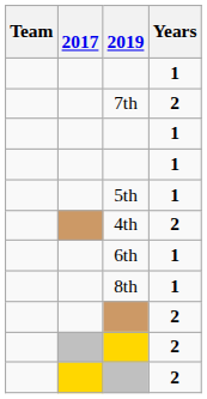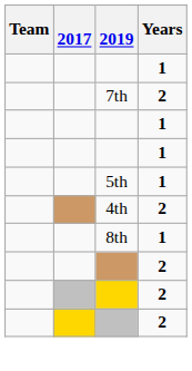- row: 6th | 1
